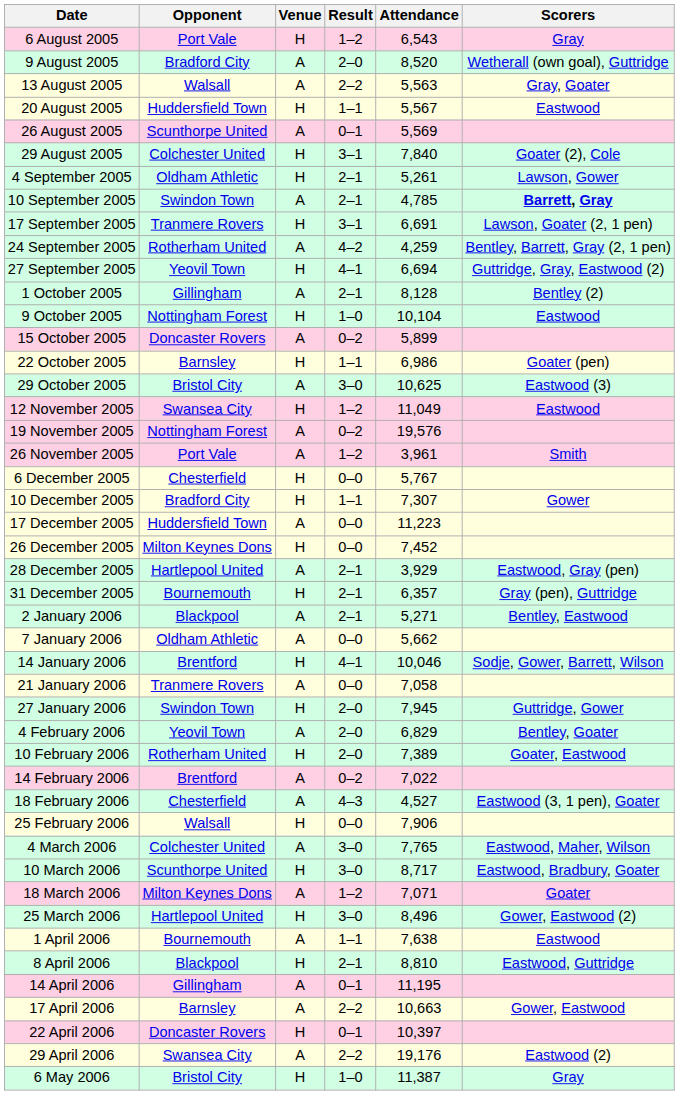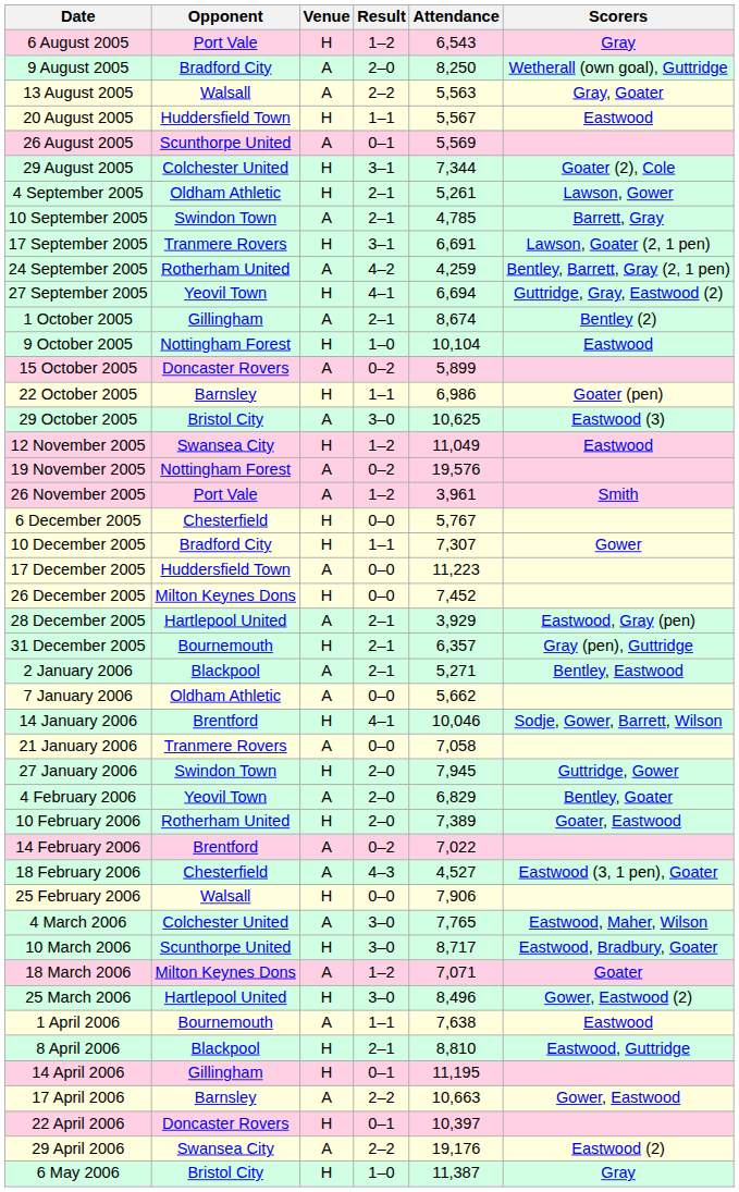9 August 2005 | Attendance: 8,520 -> 8,250
29 August 2005 | Attendance: 7,840 -> 7,344
10 September 2005 | Scorers: bold -> normal
1 October 2005 | Attendance: 8,128 -> 8,674
14 April 2006 | Venue: A -> H
